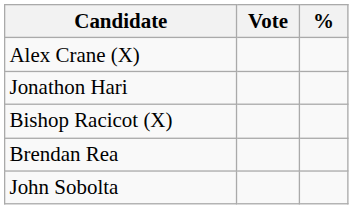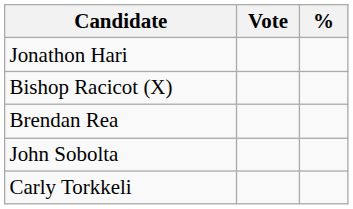- row: Alex Crane (X)
+ row: Carly Torkkeli
